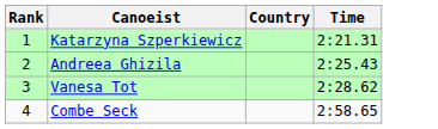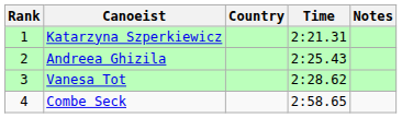+ column: Notes
